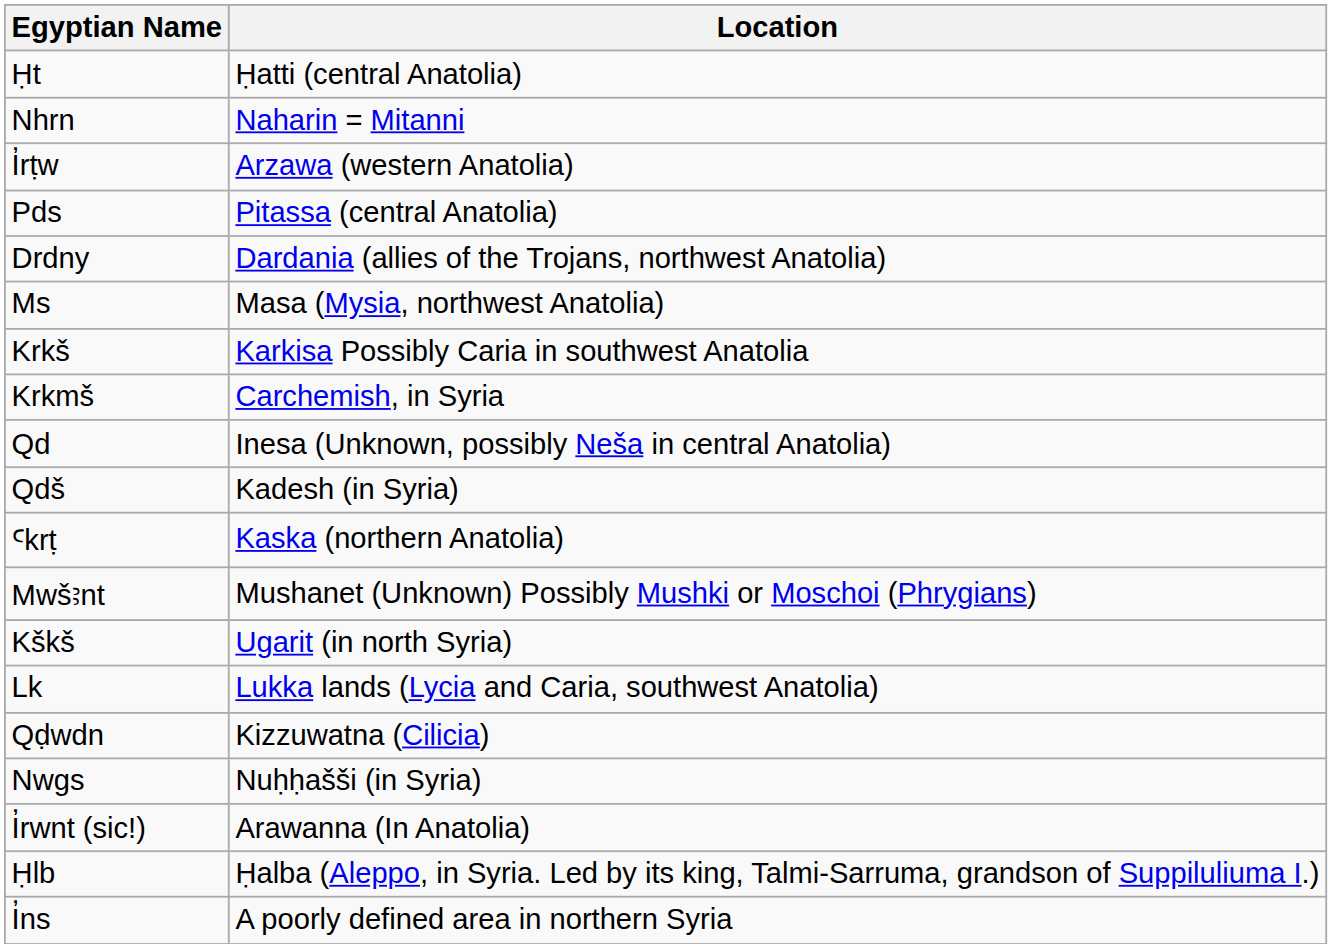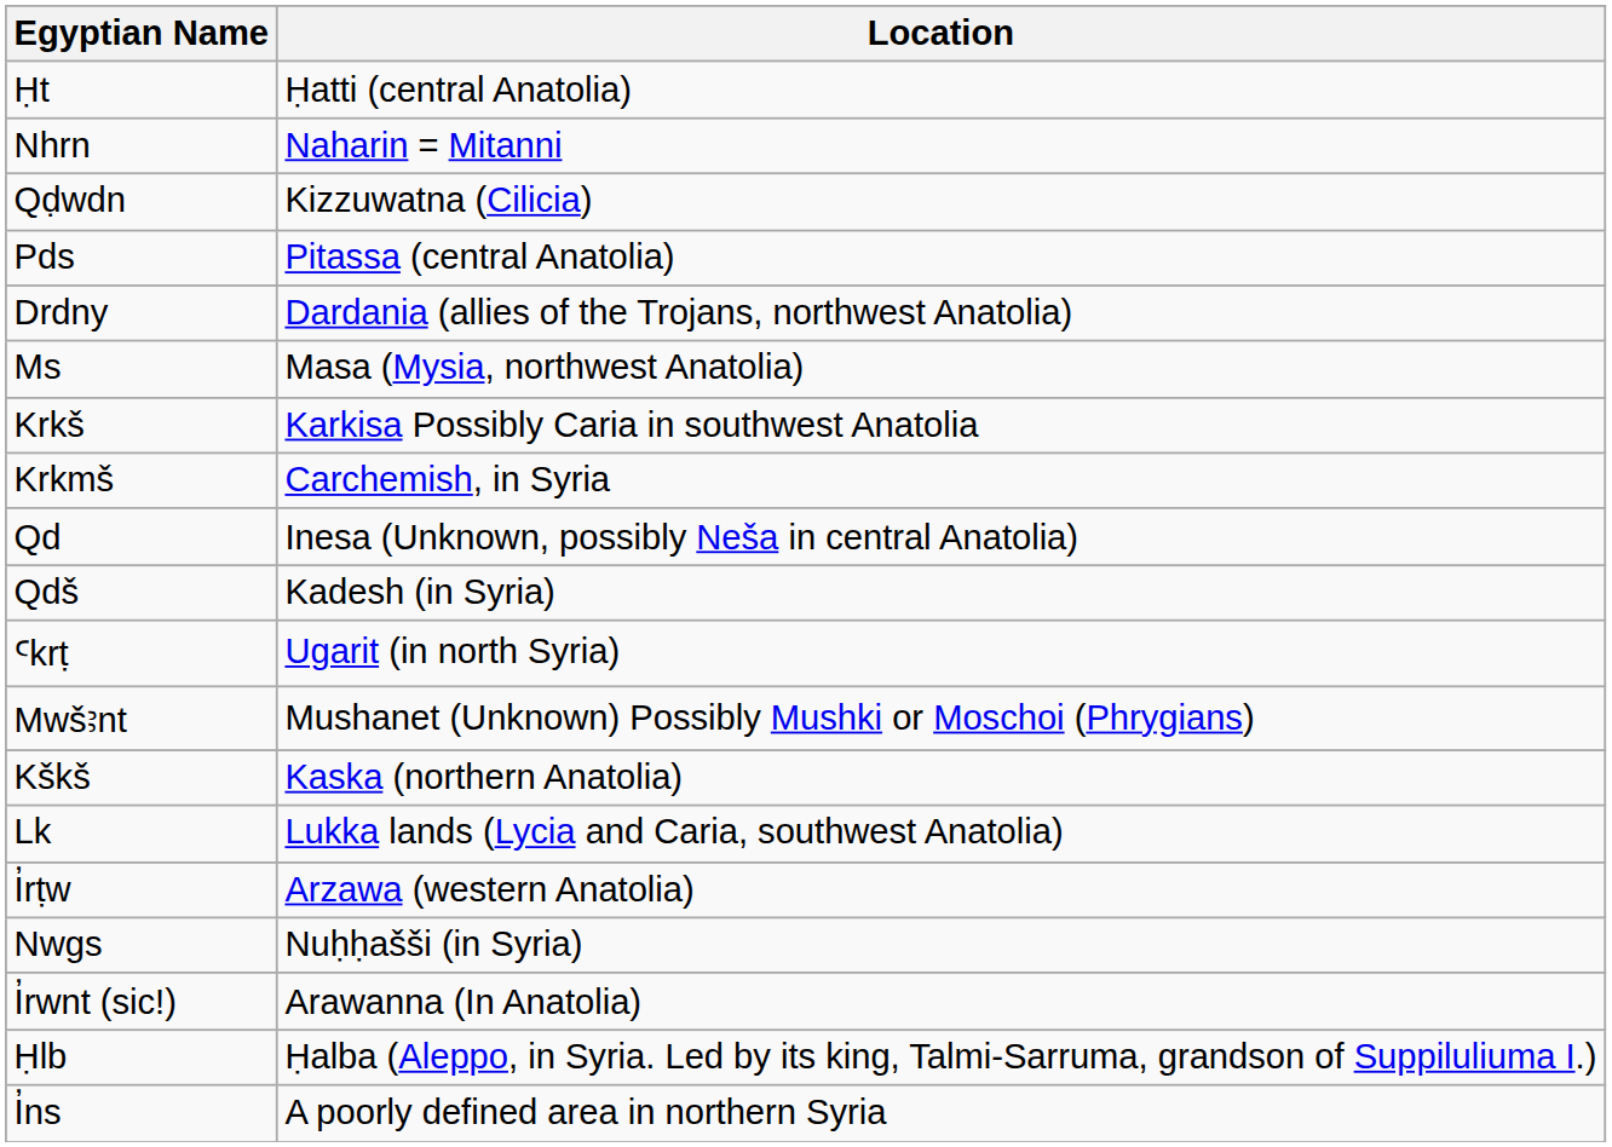rows swapped: I҆rṭw <-> Qḍwdn
Ꜥkrṭ | Location: Kaska (northern Anatolia) -> Ugarit (in north Syria)
Kškš | Location: Ugarit (in north Syria) -> Kaska (northern Anatolia)
